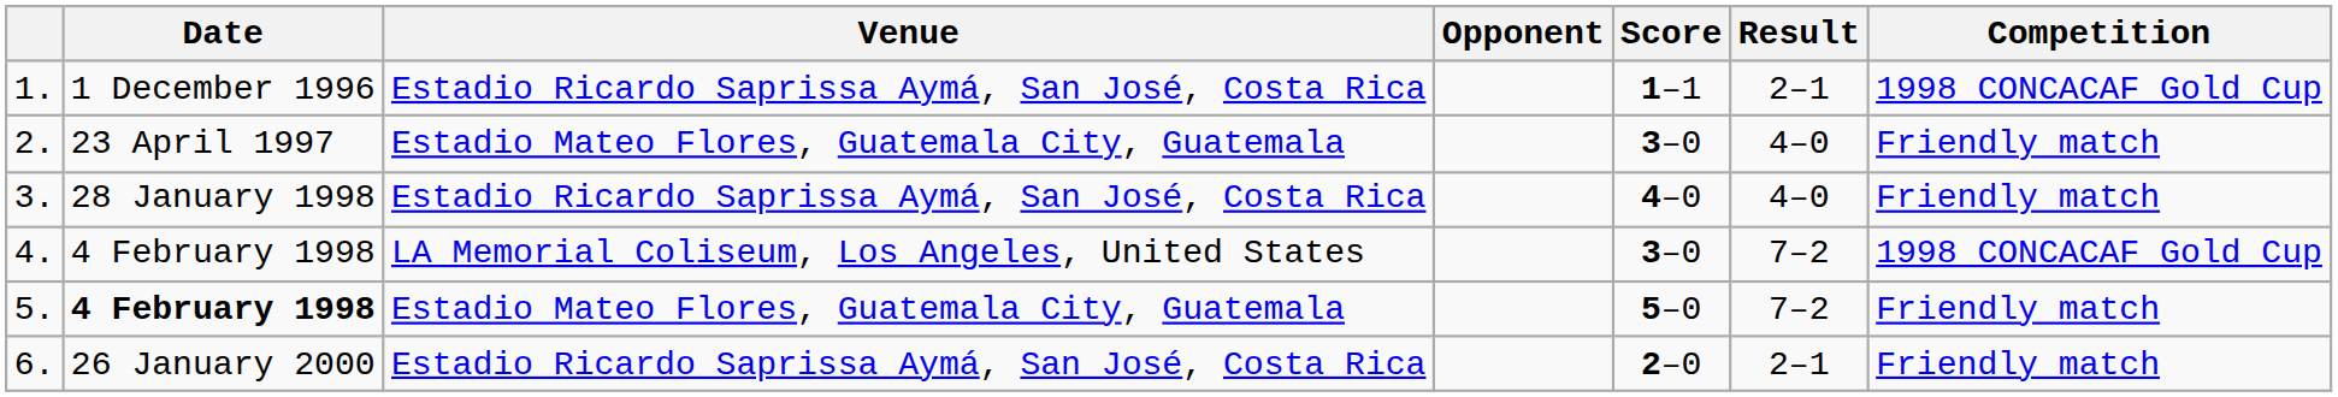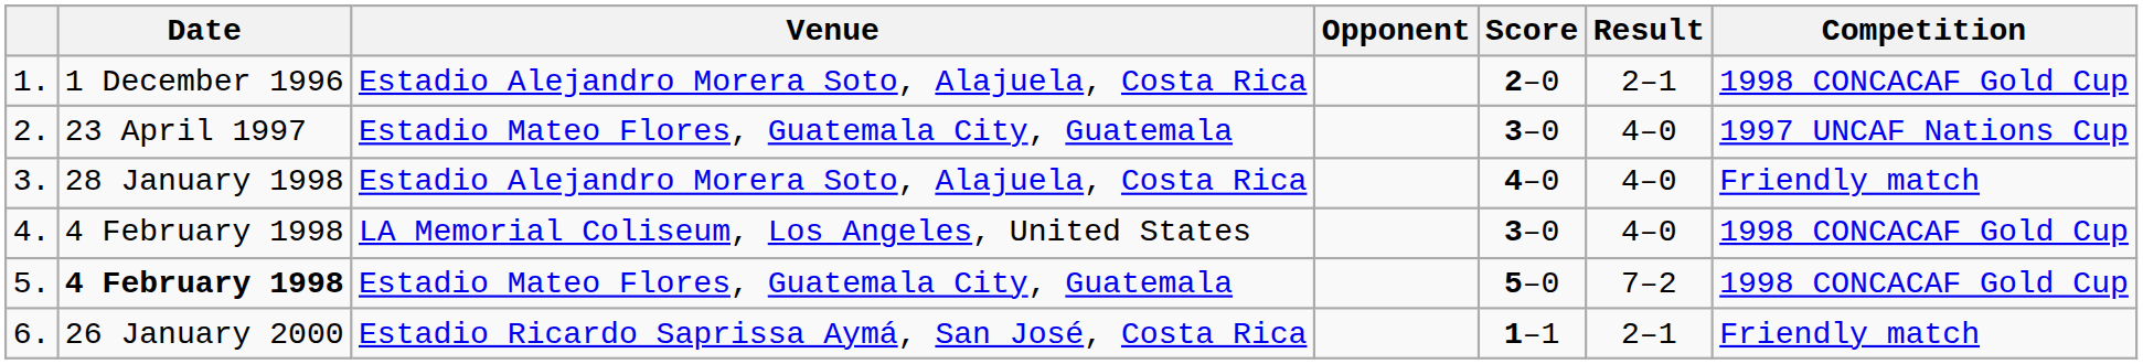1. | Venue: Estadio Ricardo Saprissa Aymá, San José, Costa Rica -> Estadio Alejandro Morera Soto, Alajuela, Costa Rica
1. | Score: 1–1 -> 2–0
2. | Competition: Friendly match -> 1997 UNCAF Nations Cup
3. | Venue: Estadio Ricardo Saprissa Aymá, San José, Costa Rica -> Estadio Alejandro Morera Soto, Alajuela, Costa Rica
4. | Result: 7–2 -> 4–0
5. | Competition: Friendly match -> 1998 CONCACAF Gold Cup
6. | Score: 2–0 -> 1–1
